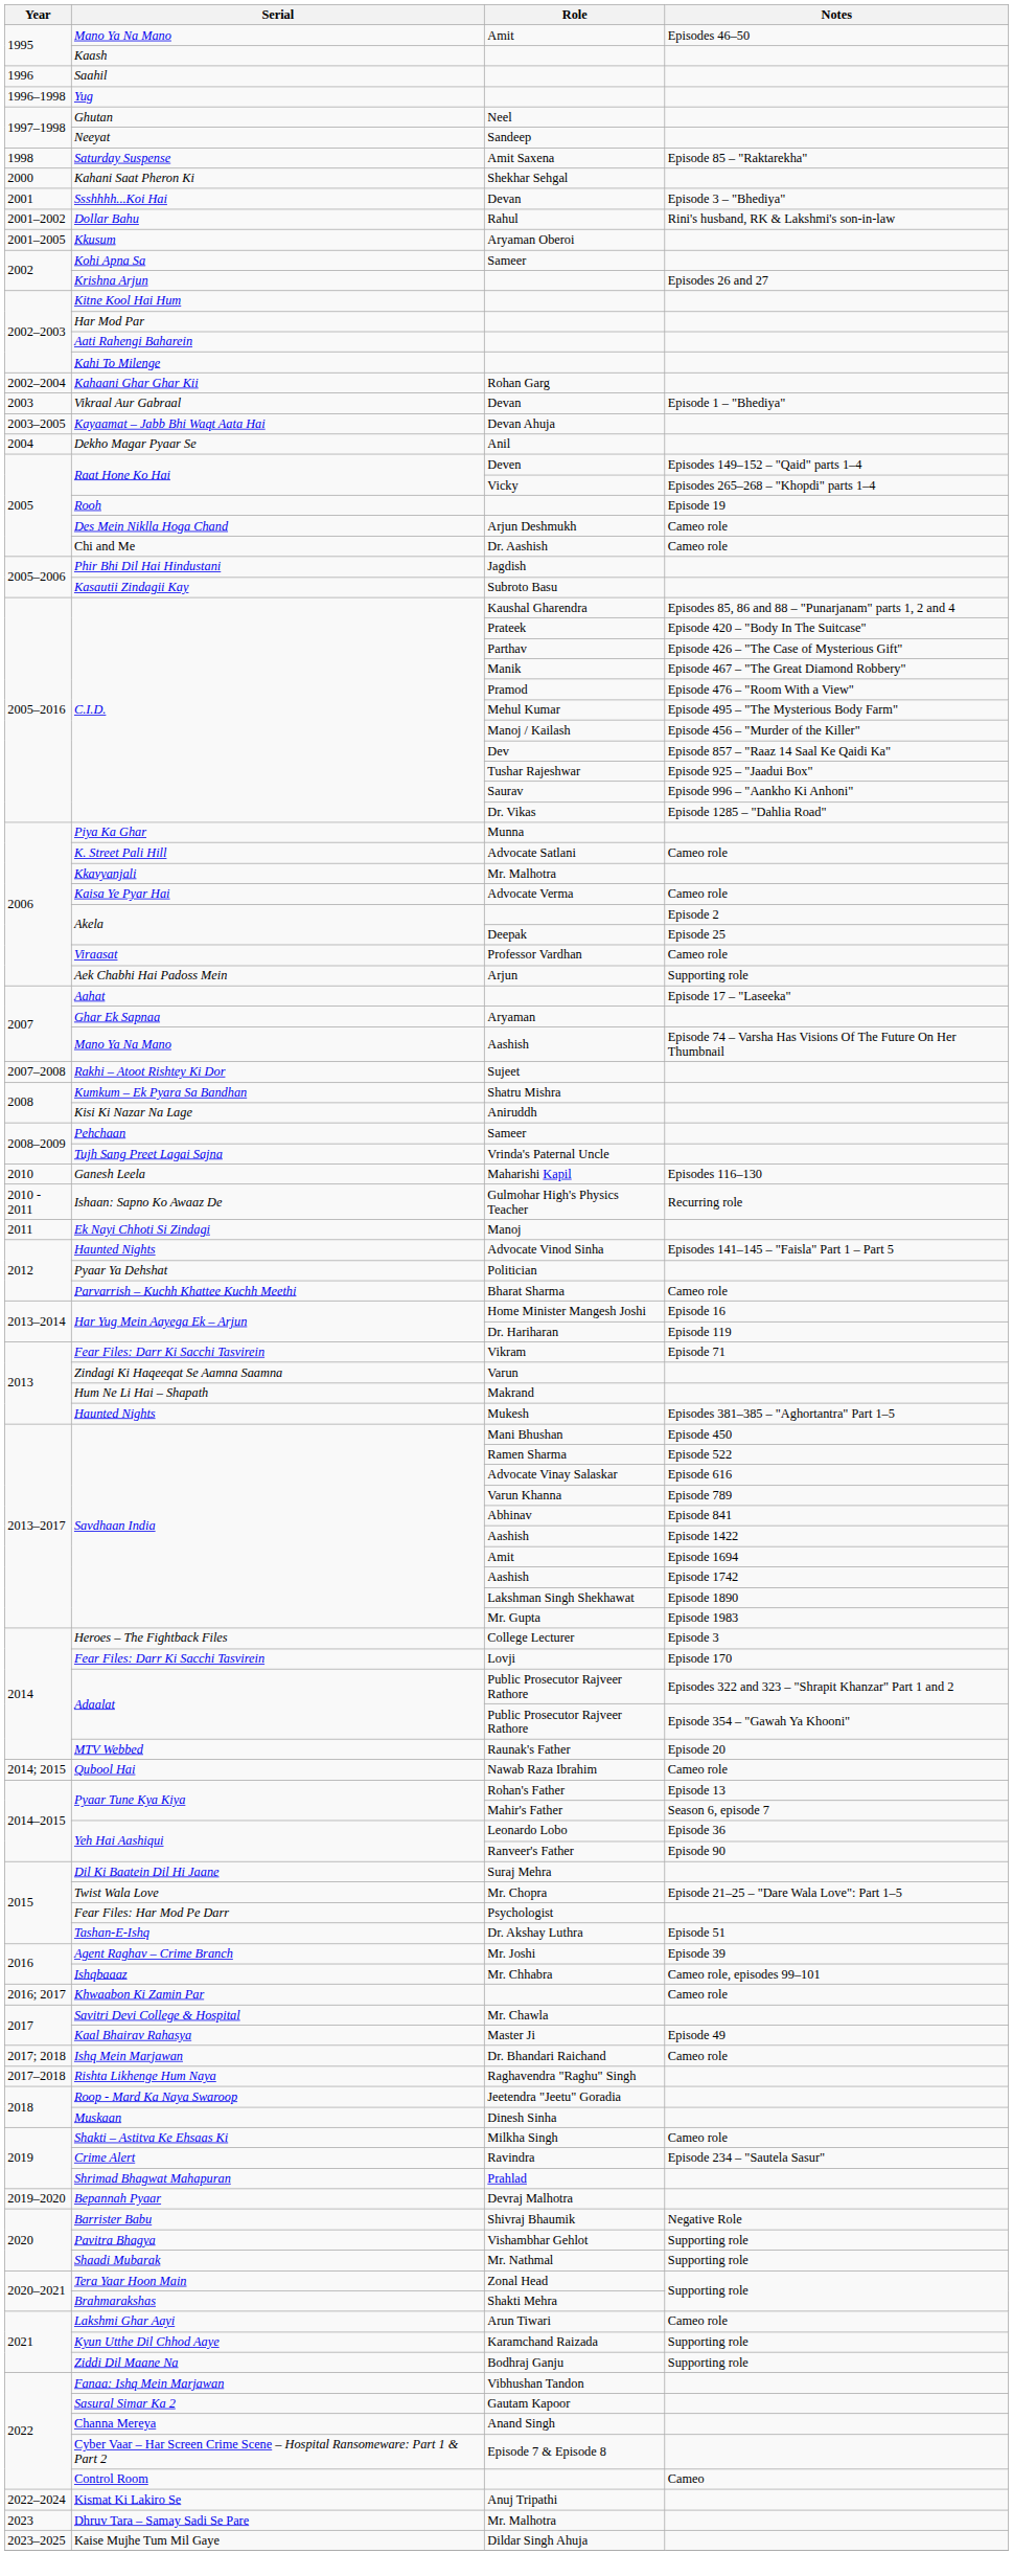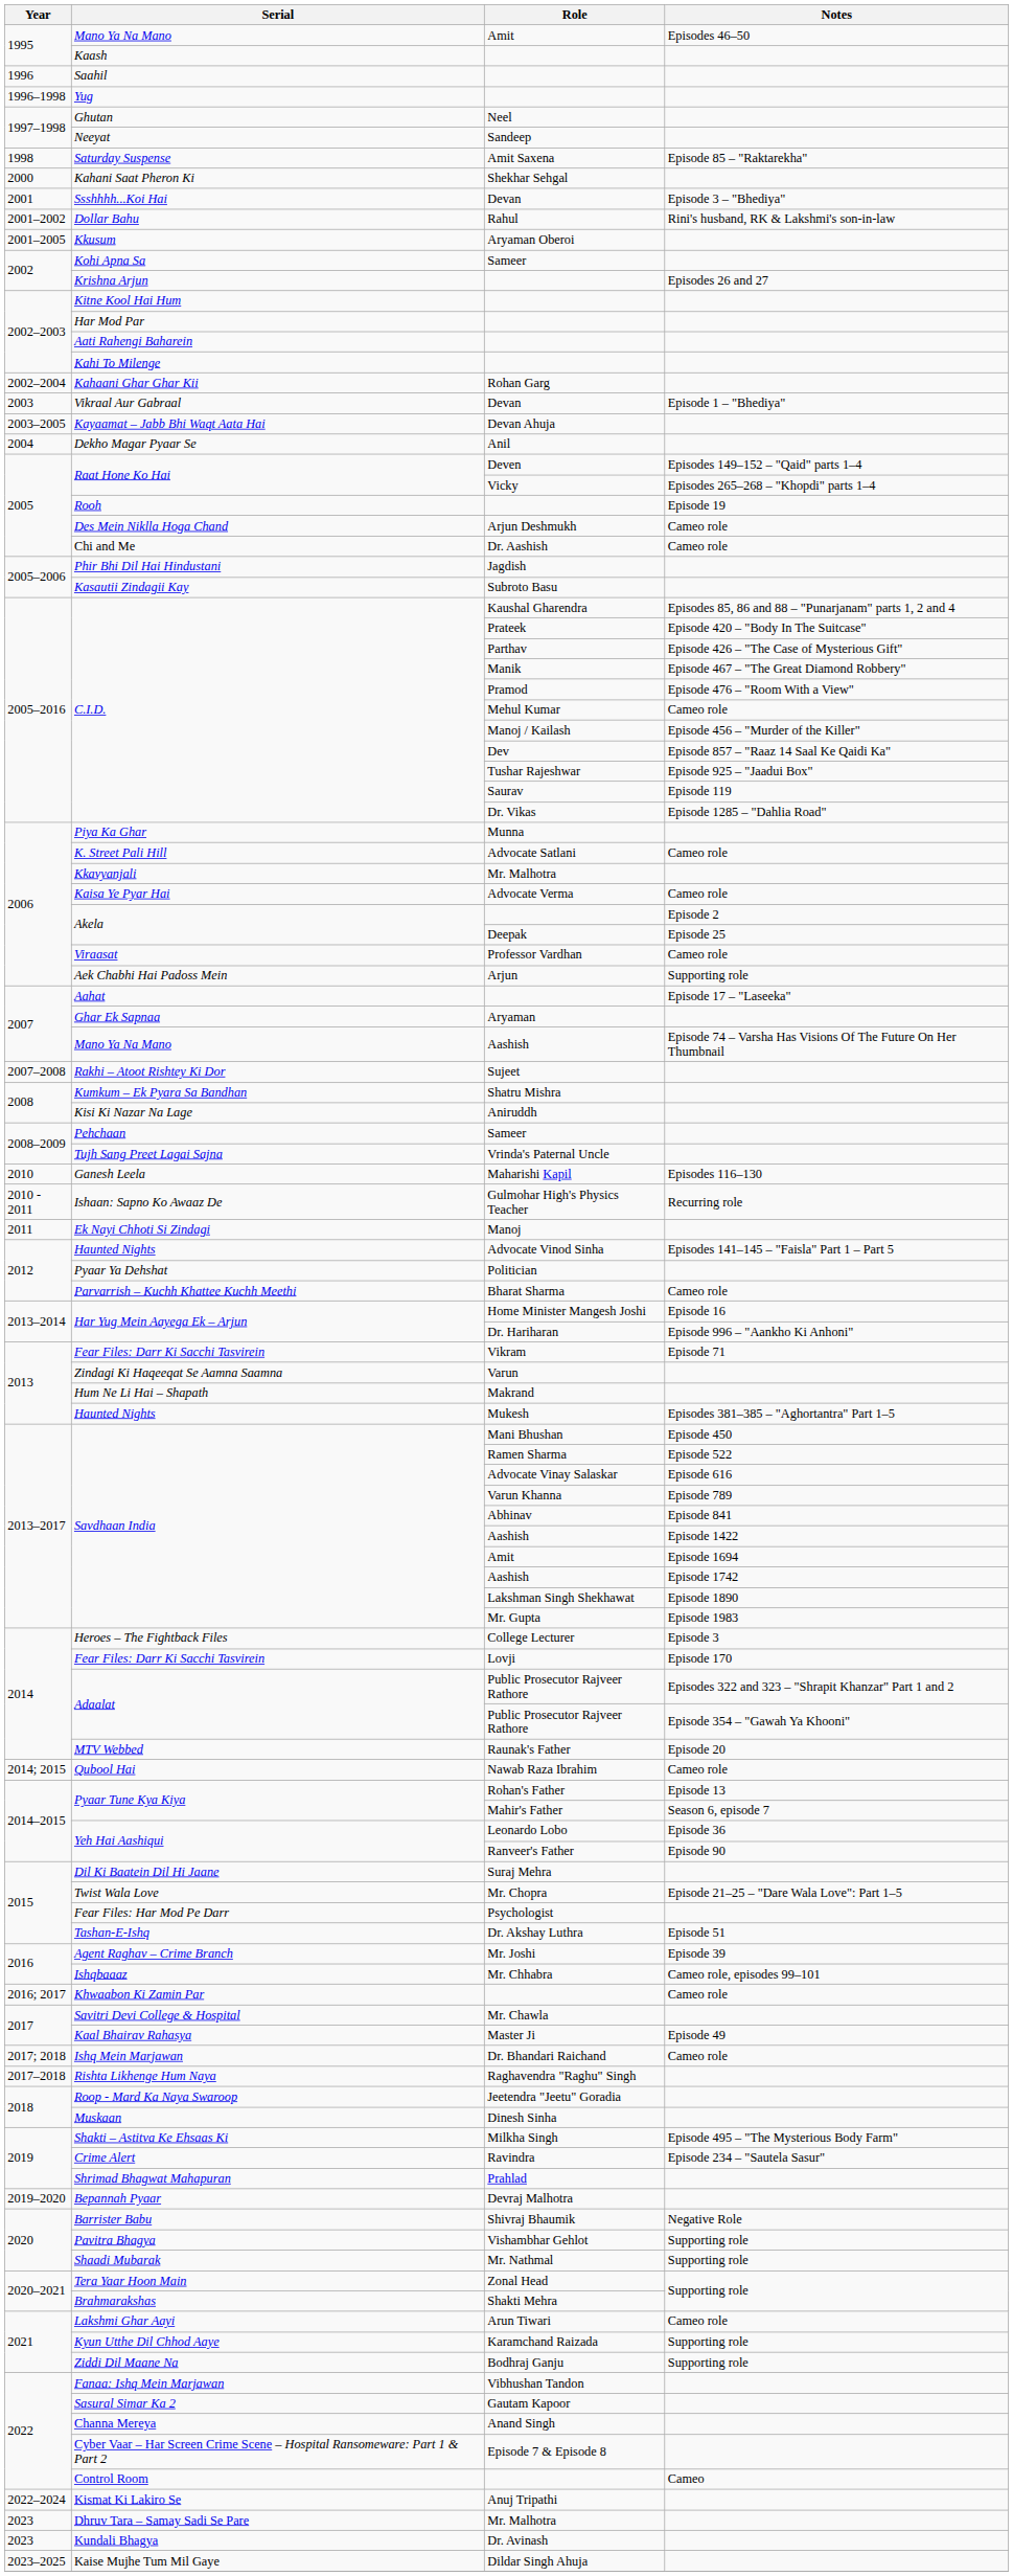Mehul Kumar | Notes: Episode 495 – "The Mysterious Body Farm" -> Cameo role
Saurav | Notes: Episode 996 – "Aankho Ki Anhoni" -> Episode 119
Dr. Hariharan | Notes: Episode 119 -> Episode 996 – "Aankho Ki Anhoni"
Milkha Singh | Notes: Cameo role -> Episode 495 – "The Mysterious Body Farm"
+ row: 2023 | Kundali Bhagya | Dr. Avinash
